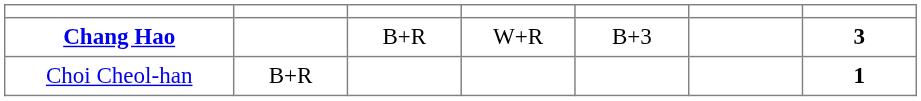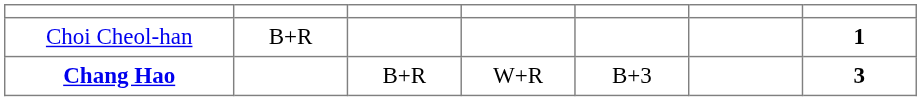rows swapped: Choi Cheol-han <-> Chang Hao
